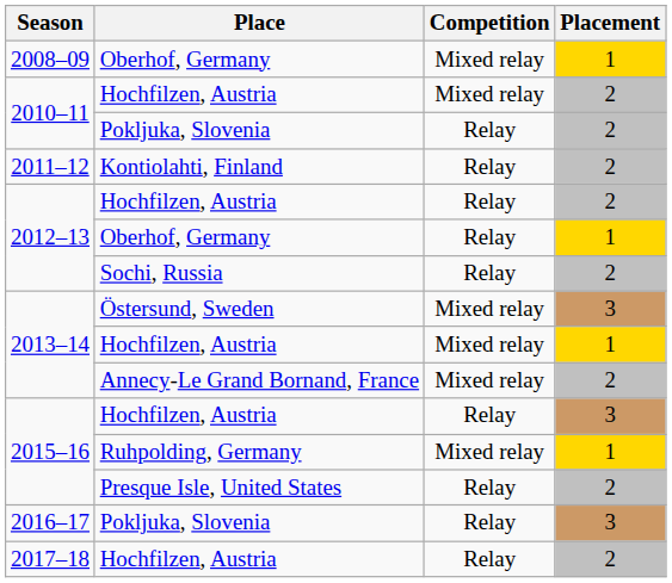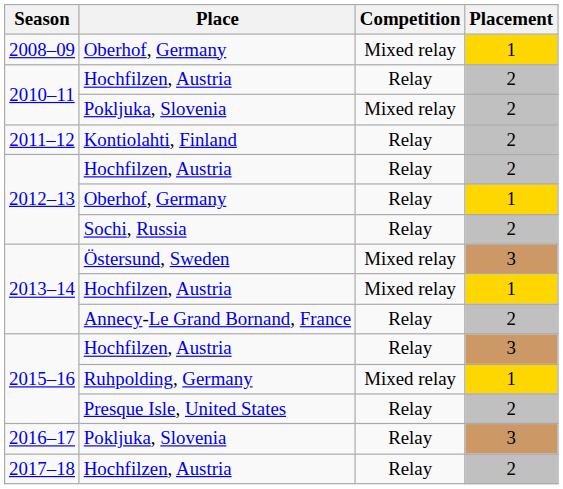2010–11 / Hochfilzen, Austria | Competition: Mixed relay -> Relay
2010–11 / Pokljuka, Slovenia | Competition: Relay -> Mixed relay
Annecy-Le Grand Bornand, France | Competition: Mixed relay -> Relay
